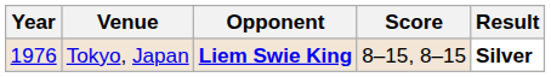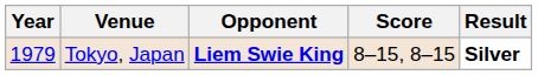Tokyo, Japan | Year: 1976 -> 1979
